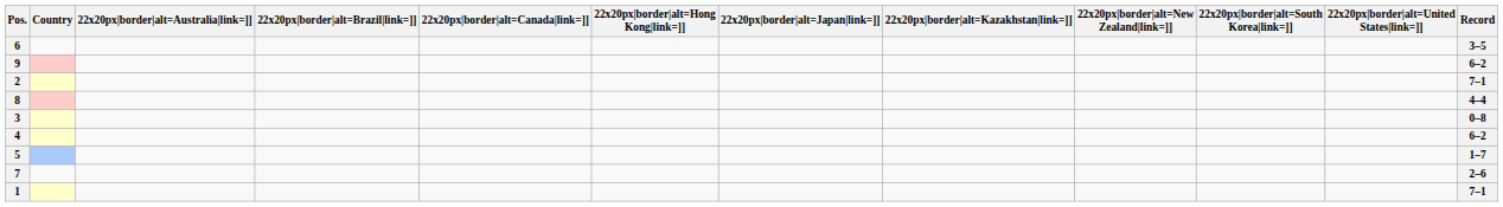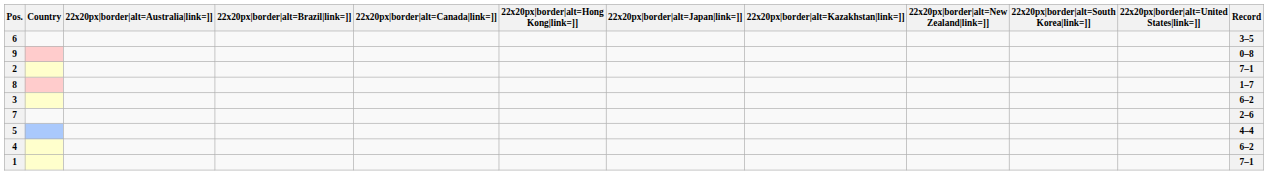9 | Record: 6–2 -> 0–8
8 | Record: 4–4 -> 1–7
3 | Record: 0–8 -> 6–2
rows swapped: 7 <-> 4
5 | Record: 1–7 -> 4–4
